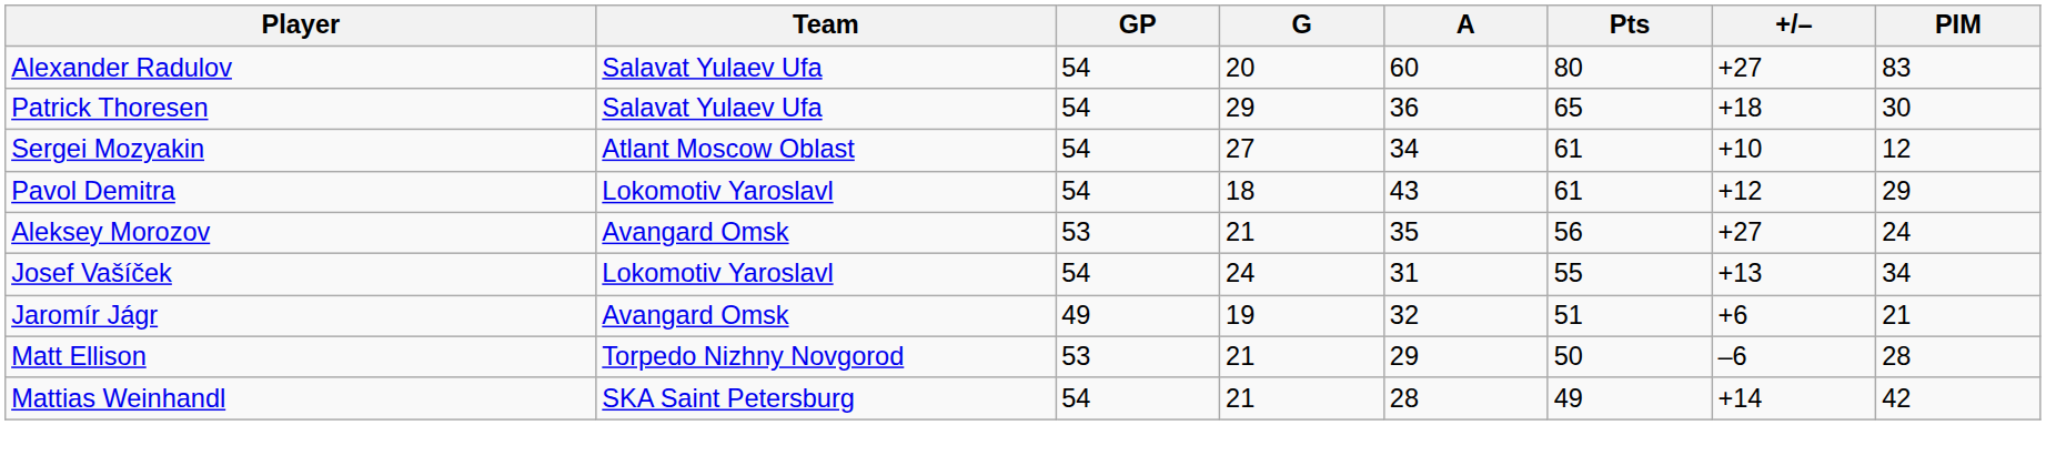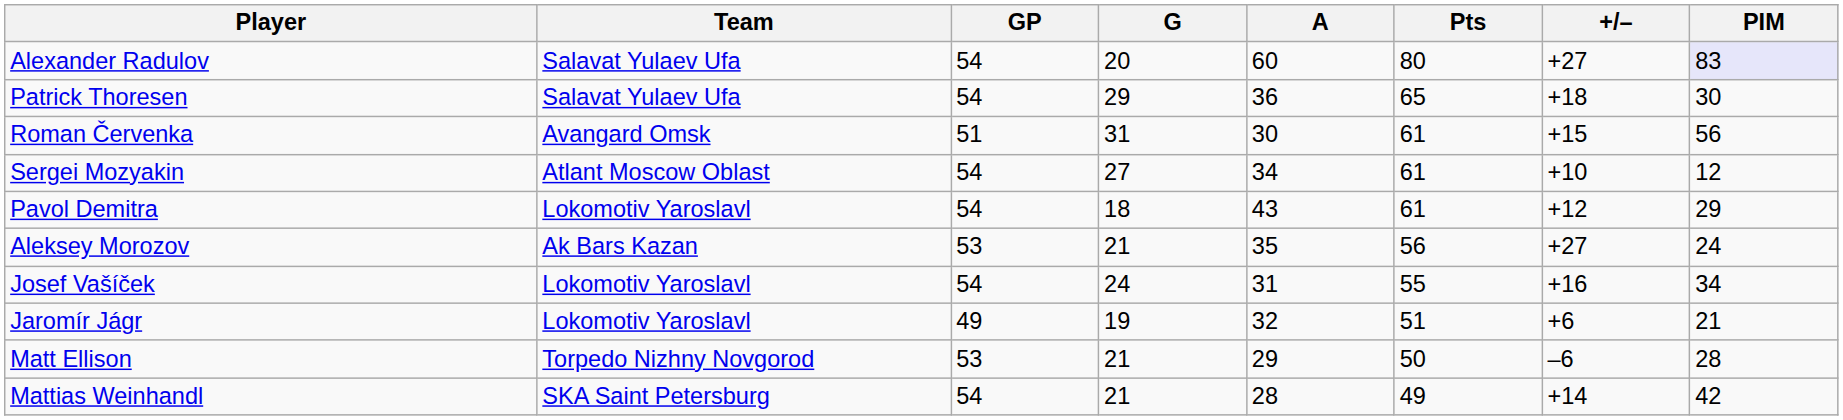Alexander Radulov | PIM: no background -> lavender background
+ row: Roman Červenka | Avangard Omsk | 51 | 31 | 30 | 61 | +15 | 56
Aleksey Morozov | Team: Avangard Omsk -> Ak Bars Kazan
Josef Vašíček | +/–: +13 -> +16
Jaromír Jágr | Team: Avangard Omsk -> Lokomotiv Yaroslavl
